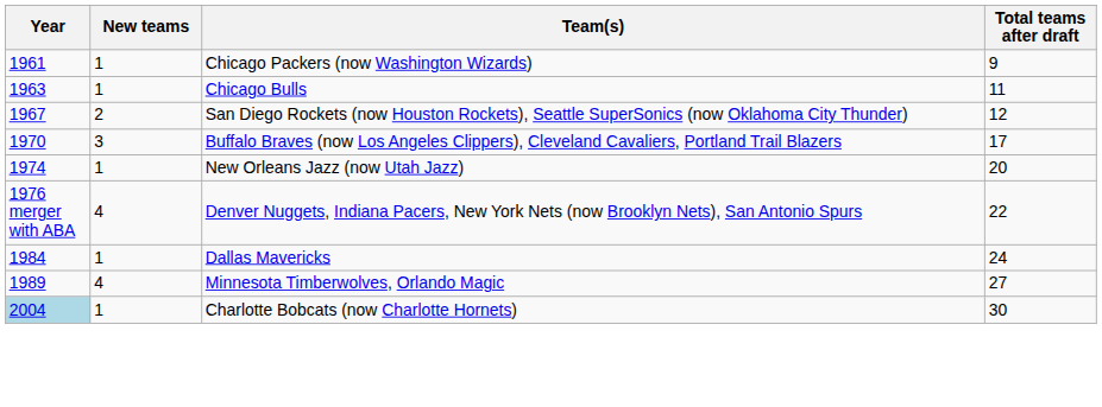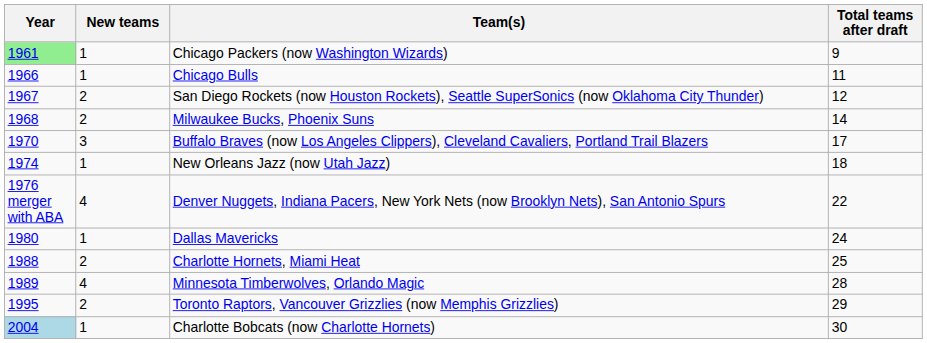Chicago Packers (now Washington Wizards) | Year: no background -> lightgreen background
Chicago Bulls | Year: 1963 -> 1966
+ row: 1968 | 2 | Milwaukee Bucks, Phoenix Suns | 14
New Orleans Jazz (now Utah Jazz) | Total teams after draft: 20 -> 18
Dallas Mavericks | Year: 1984 -> 1980
+ row: 1988 | 2 | Charlotte Hornets, Miami Heat | 25
Minnesota Timberwolves, Orlando Magic | Total teams after draft: 27 -> 28
+ row: 1995 | 2 | Toronto Raptors, Vancouver Grizzlies (now Memphis Grizzlies) | 29
